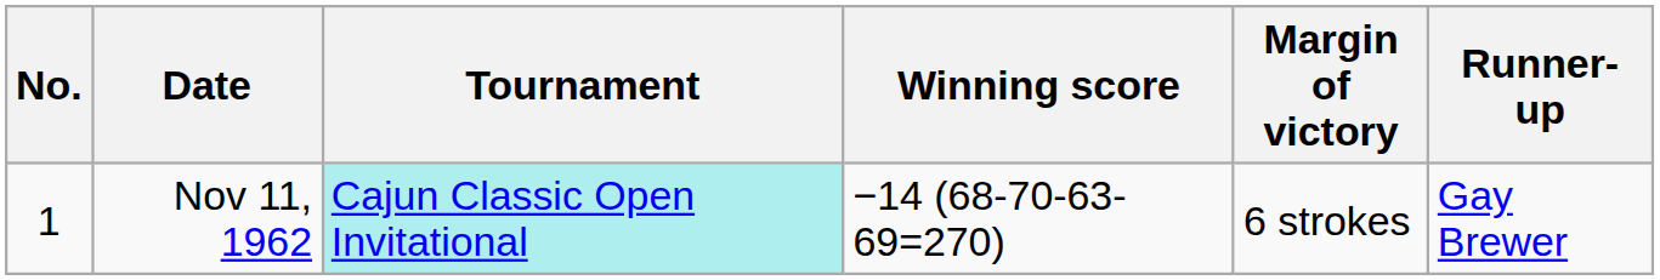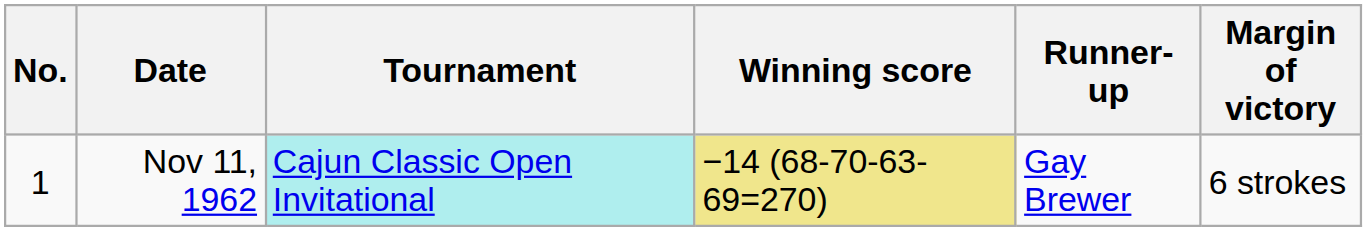columns swapped: Margin of victory <-> Runner-up
Nov 11, 1962 | Winning score: no background -> khaki background
